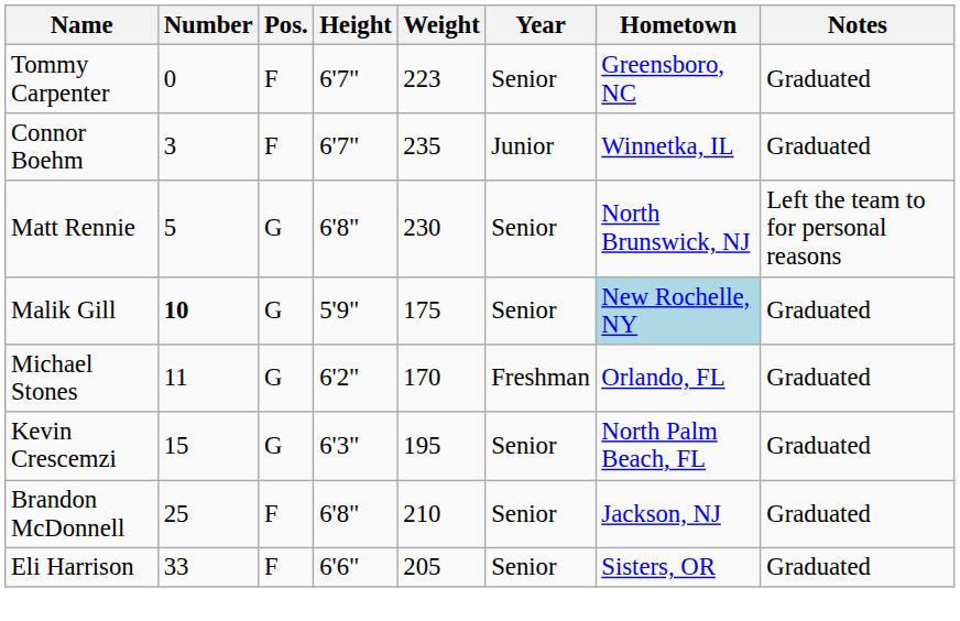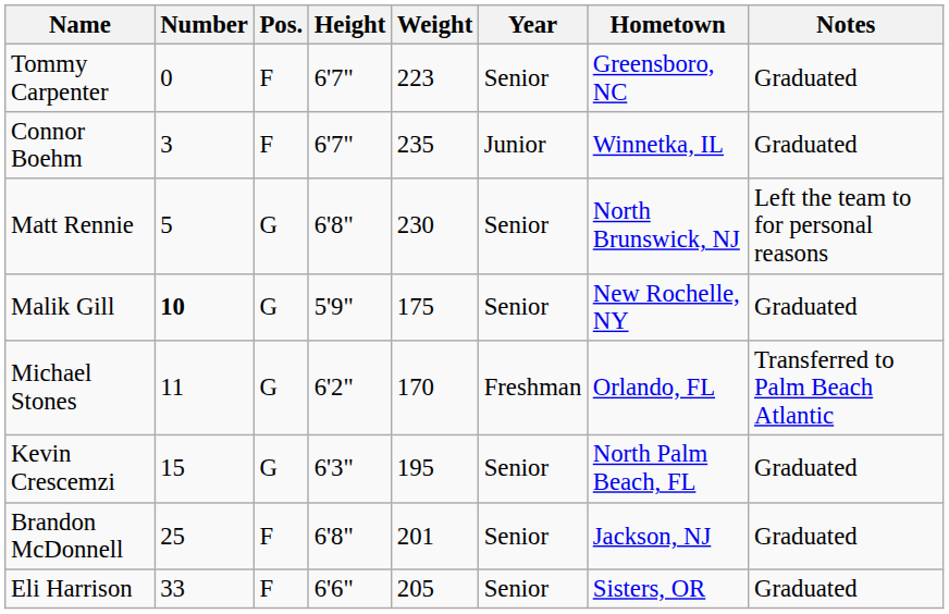Malik Gill | Hometown: lightblue background -> no background
Michael Stones | Notes: Graduated -> Transferred to Palm Beach Atlantic
Brandon McDonnell | Weight: 210 -> 201
